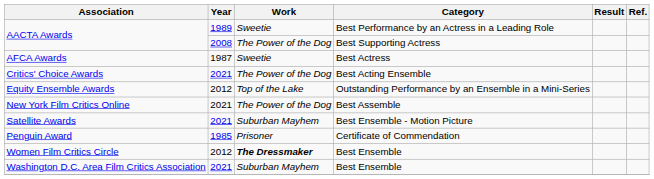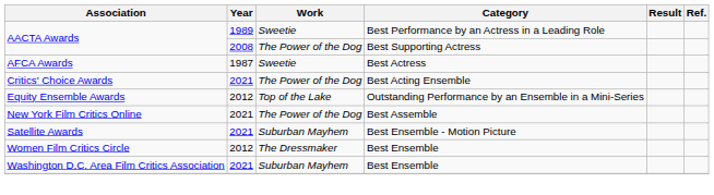- row: Penguin Award | 1985 | Prisoner | Certificate of Commendation
Women Film Critics Circle | Work: bold -> normal
